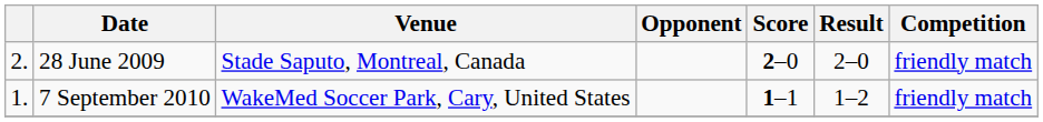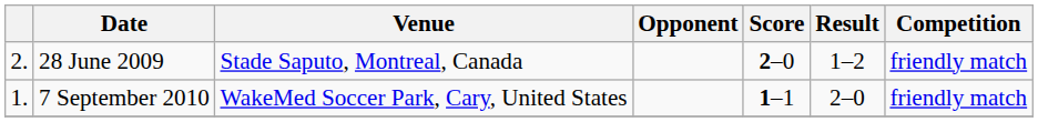28 June 2009 | Result: 2–0 -> 1–2
7 September 2010 | Result: 1–2 -> 2–0
